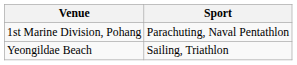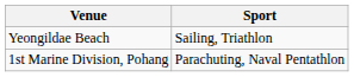rows swapped: 1st Marine Division, Pohang <-> Yeongildae Beach
